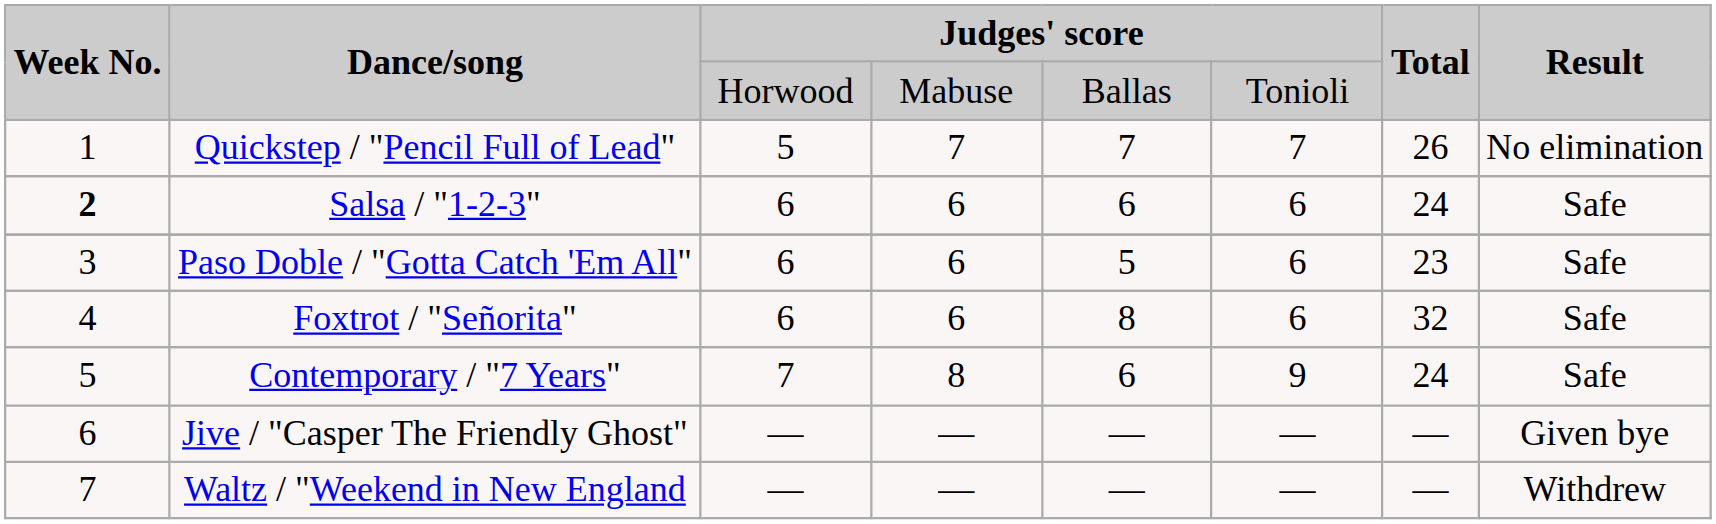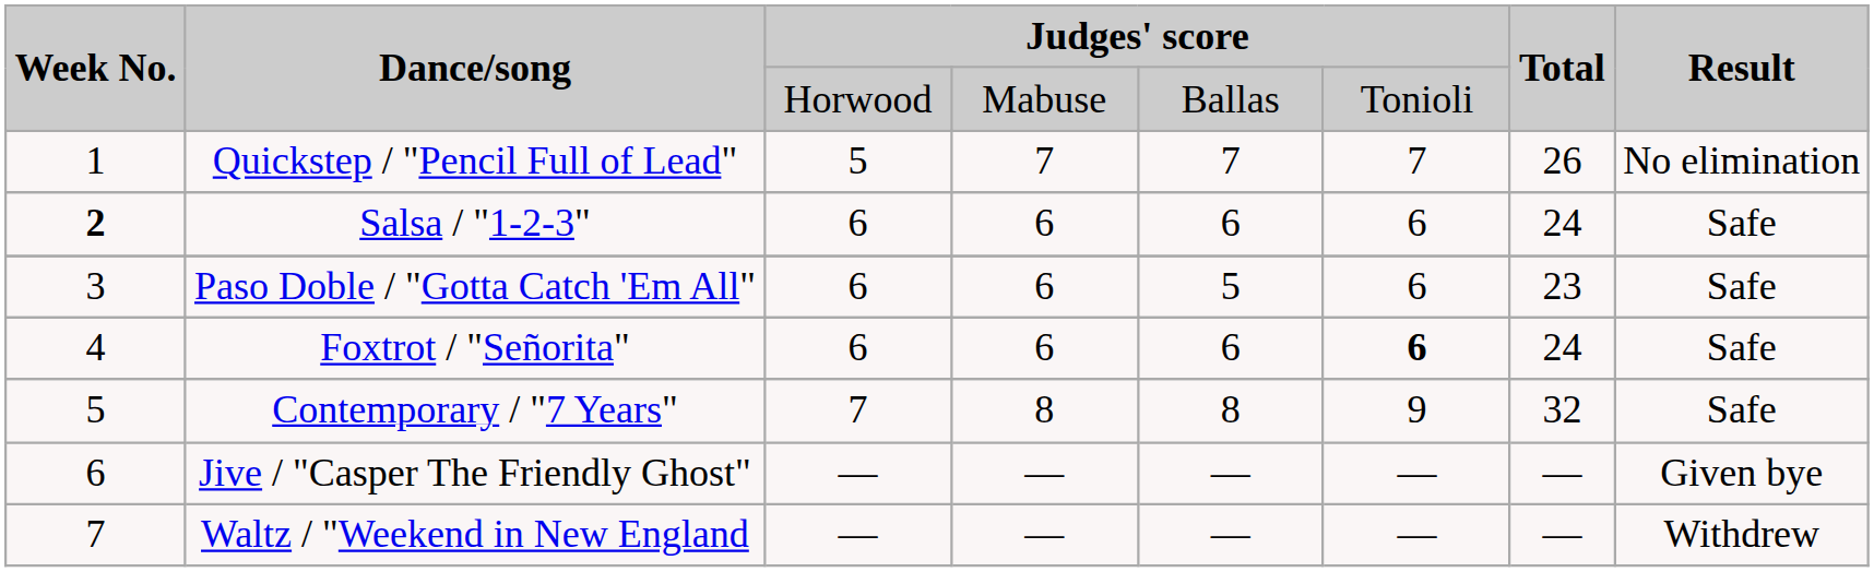Foxtrot / "Señorita" | column 5: 8 -> 6
Foxtrot / "Señorita" | column 6: normal -> bold
Foxtrot / "Señorita" | Total: 32 -> 24
Contemporary / "7 Years" | column 5: 6 -> 8
Contemporary / "7 Years" | Total: 24 -> 32
